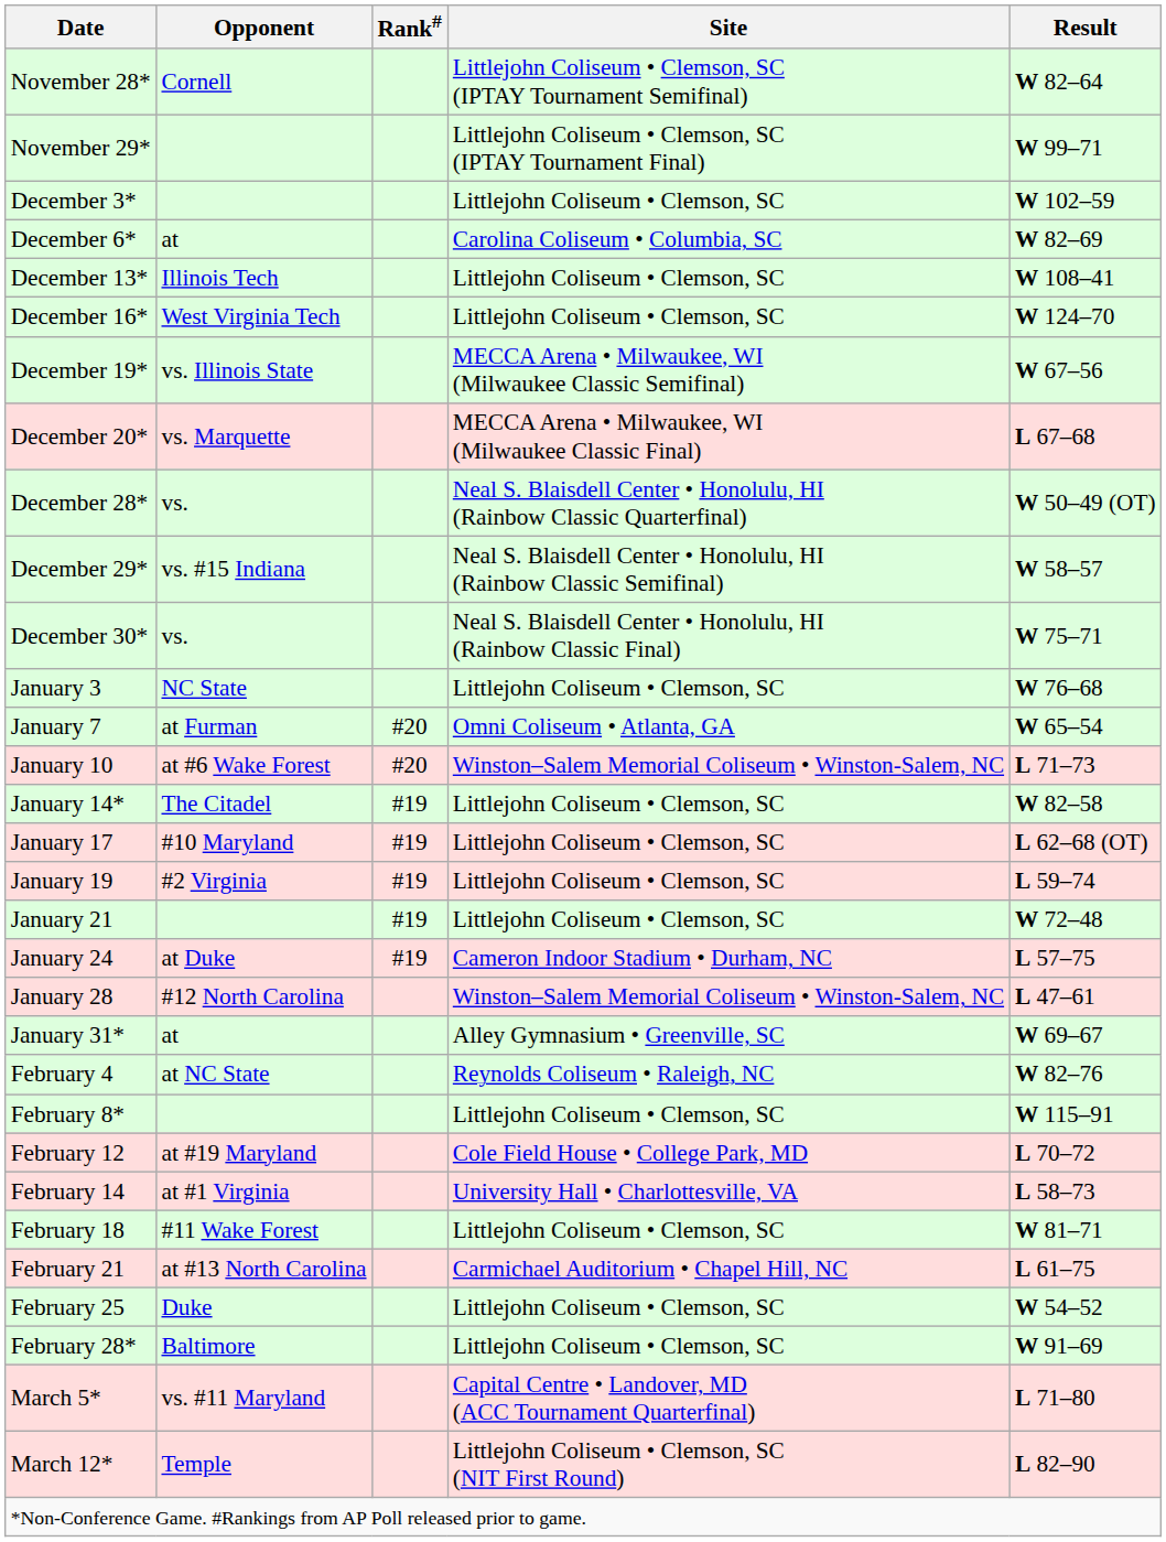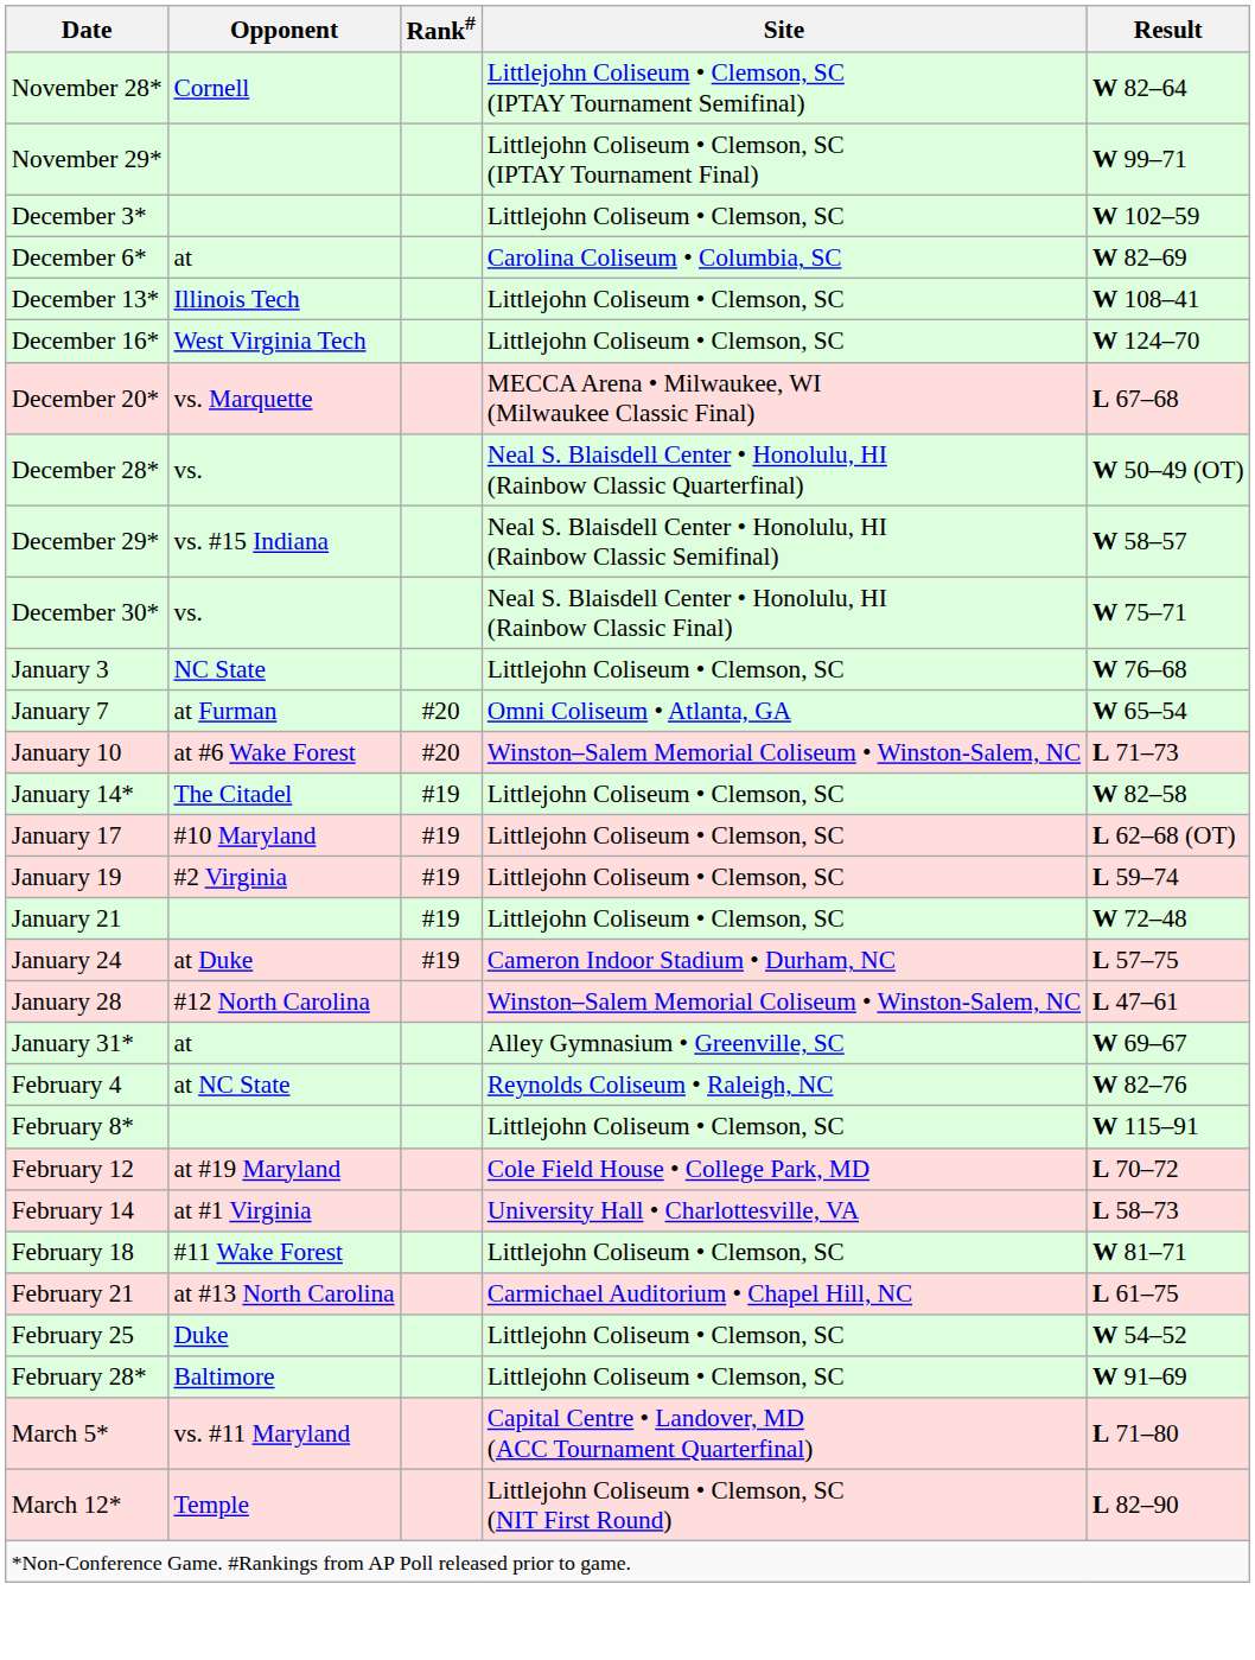- row: December 19* | vs. Illinois State | MECCA Arena • Milwaukee, WI (Milwaukee Classic Semifinal) | W 67–56
